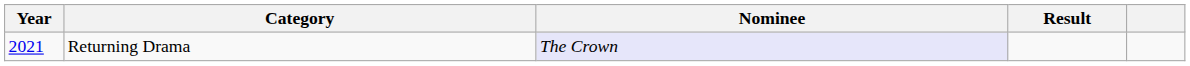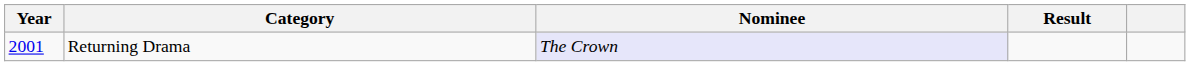Returning Drama | Year: 2021 -> 2001
